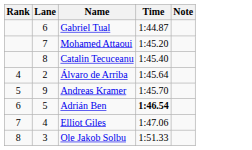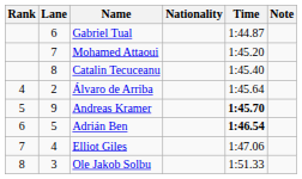+ column: Nationality
Andreas Kramer | Time: normal -> bold
